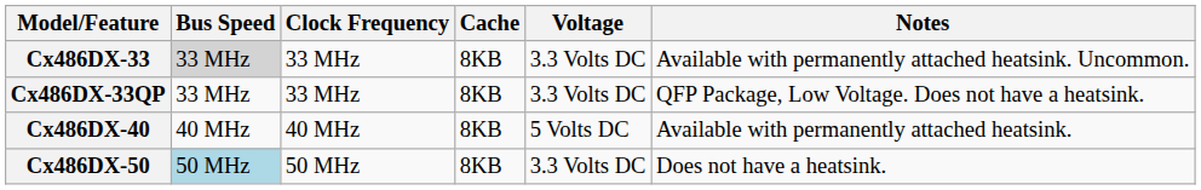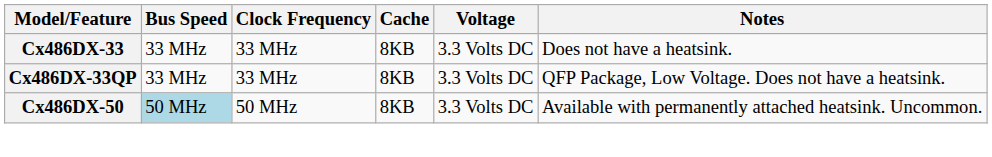Cx486DX-33 | Bus Speed: lightgrey background -> no background
Cx486DX-33 | Notes: Available with permanently attached heatsink. Uncommon. -> Does not have a heatsink.
- row: Cx486DX-40 | 40 MHz | 40 MHz | 8KB | 5 Volts DC | Available with permanently attached heatsink.
Cx486DX-50 | Notes: Does not have a heatsink. -> Available with permanently attached heatsink. Uncommon.
